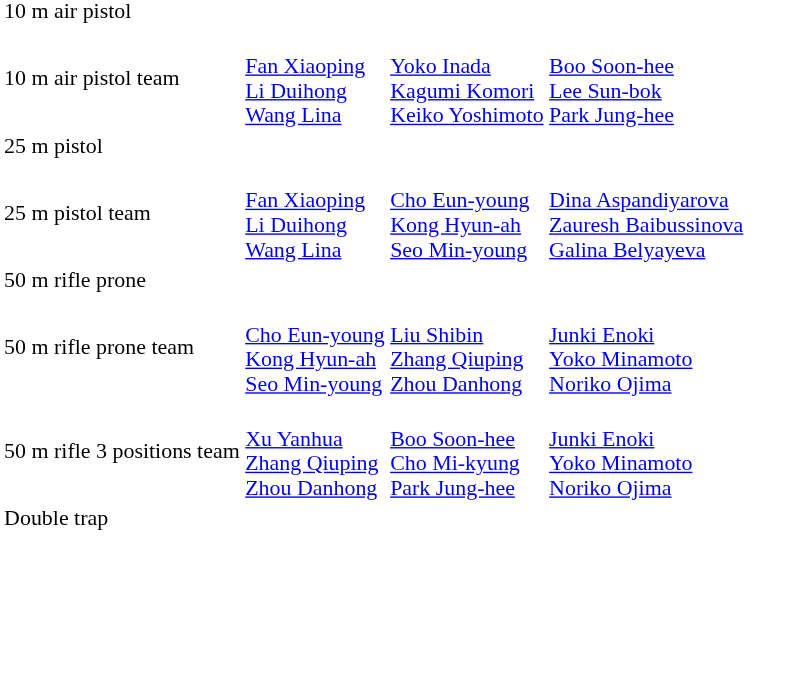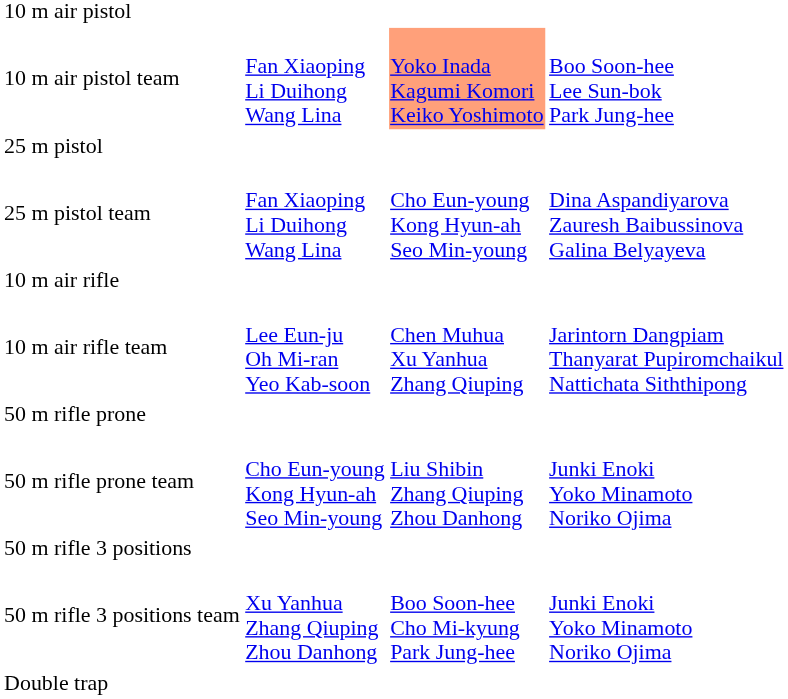10 m air pistol team | column 3: no background -> lightsalmon background
+ row: 10 m air rifle
+ row: 10 m air rifle team | Lee Eun-ju Oh Mi-ran Yeo Kab-soon | Chen Muhua Xu Yanhua Zhang Qiuping | Jarintorn Dangpiam Thanyarat Pupiromchaikul Nattichata Siththipong
+ row: 50 m rifle 3 positions
